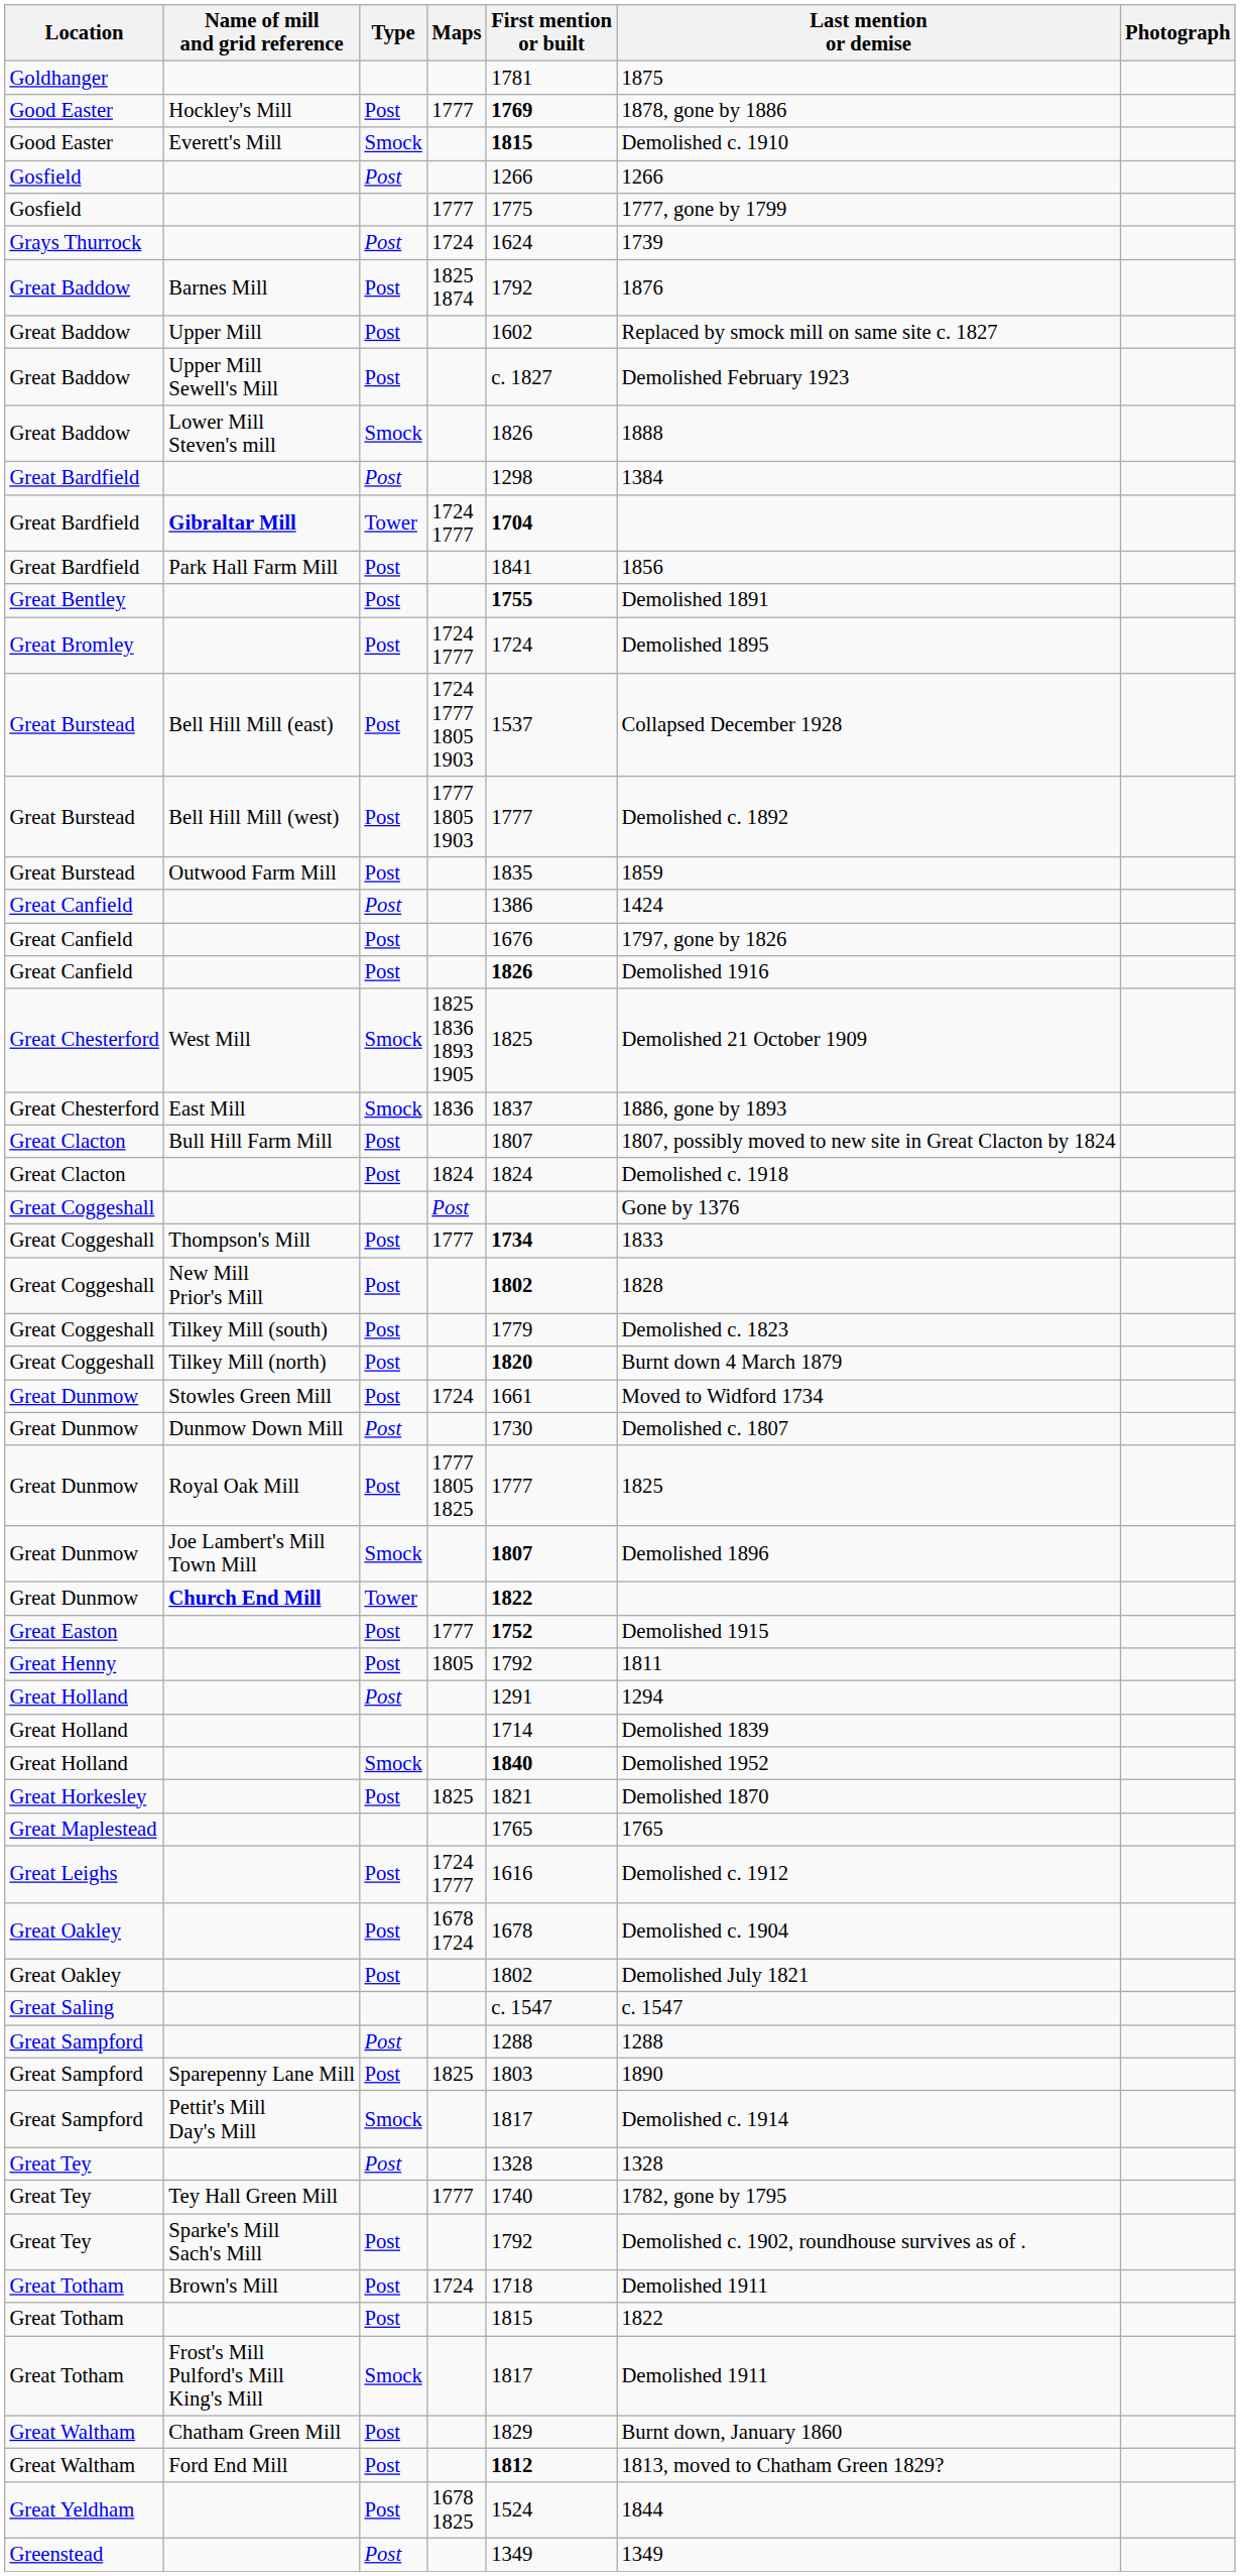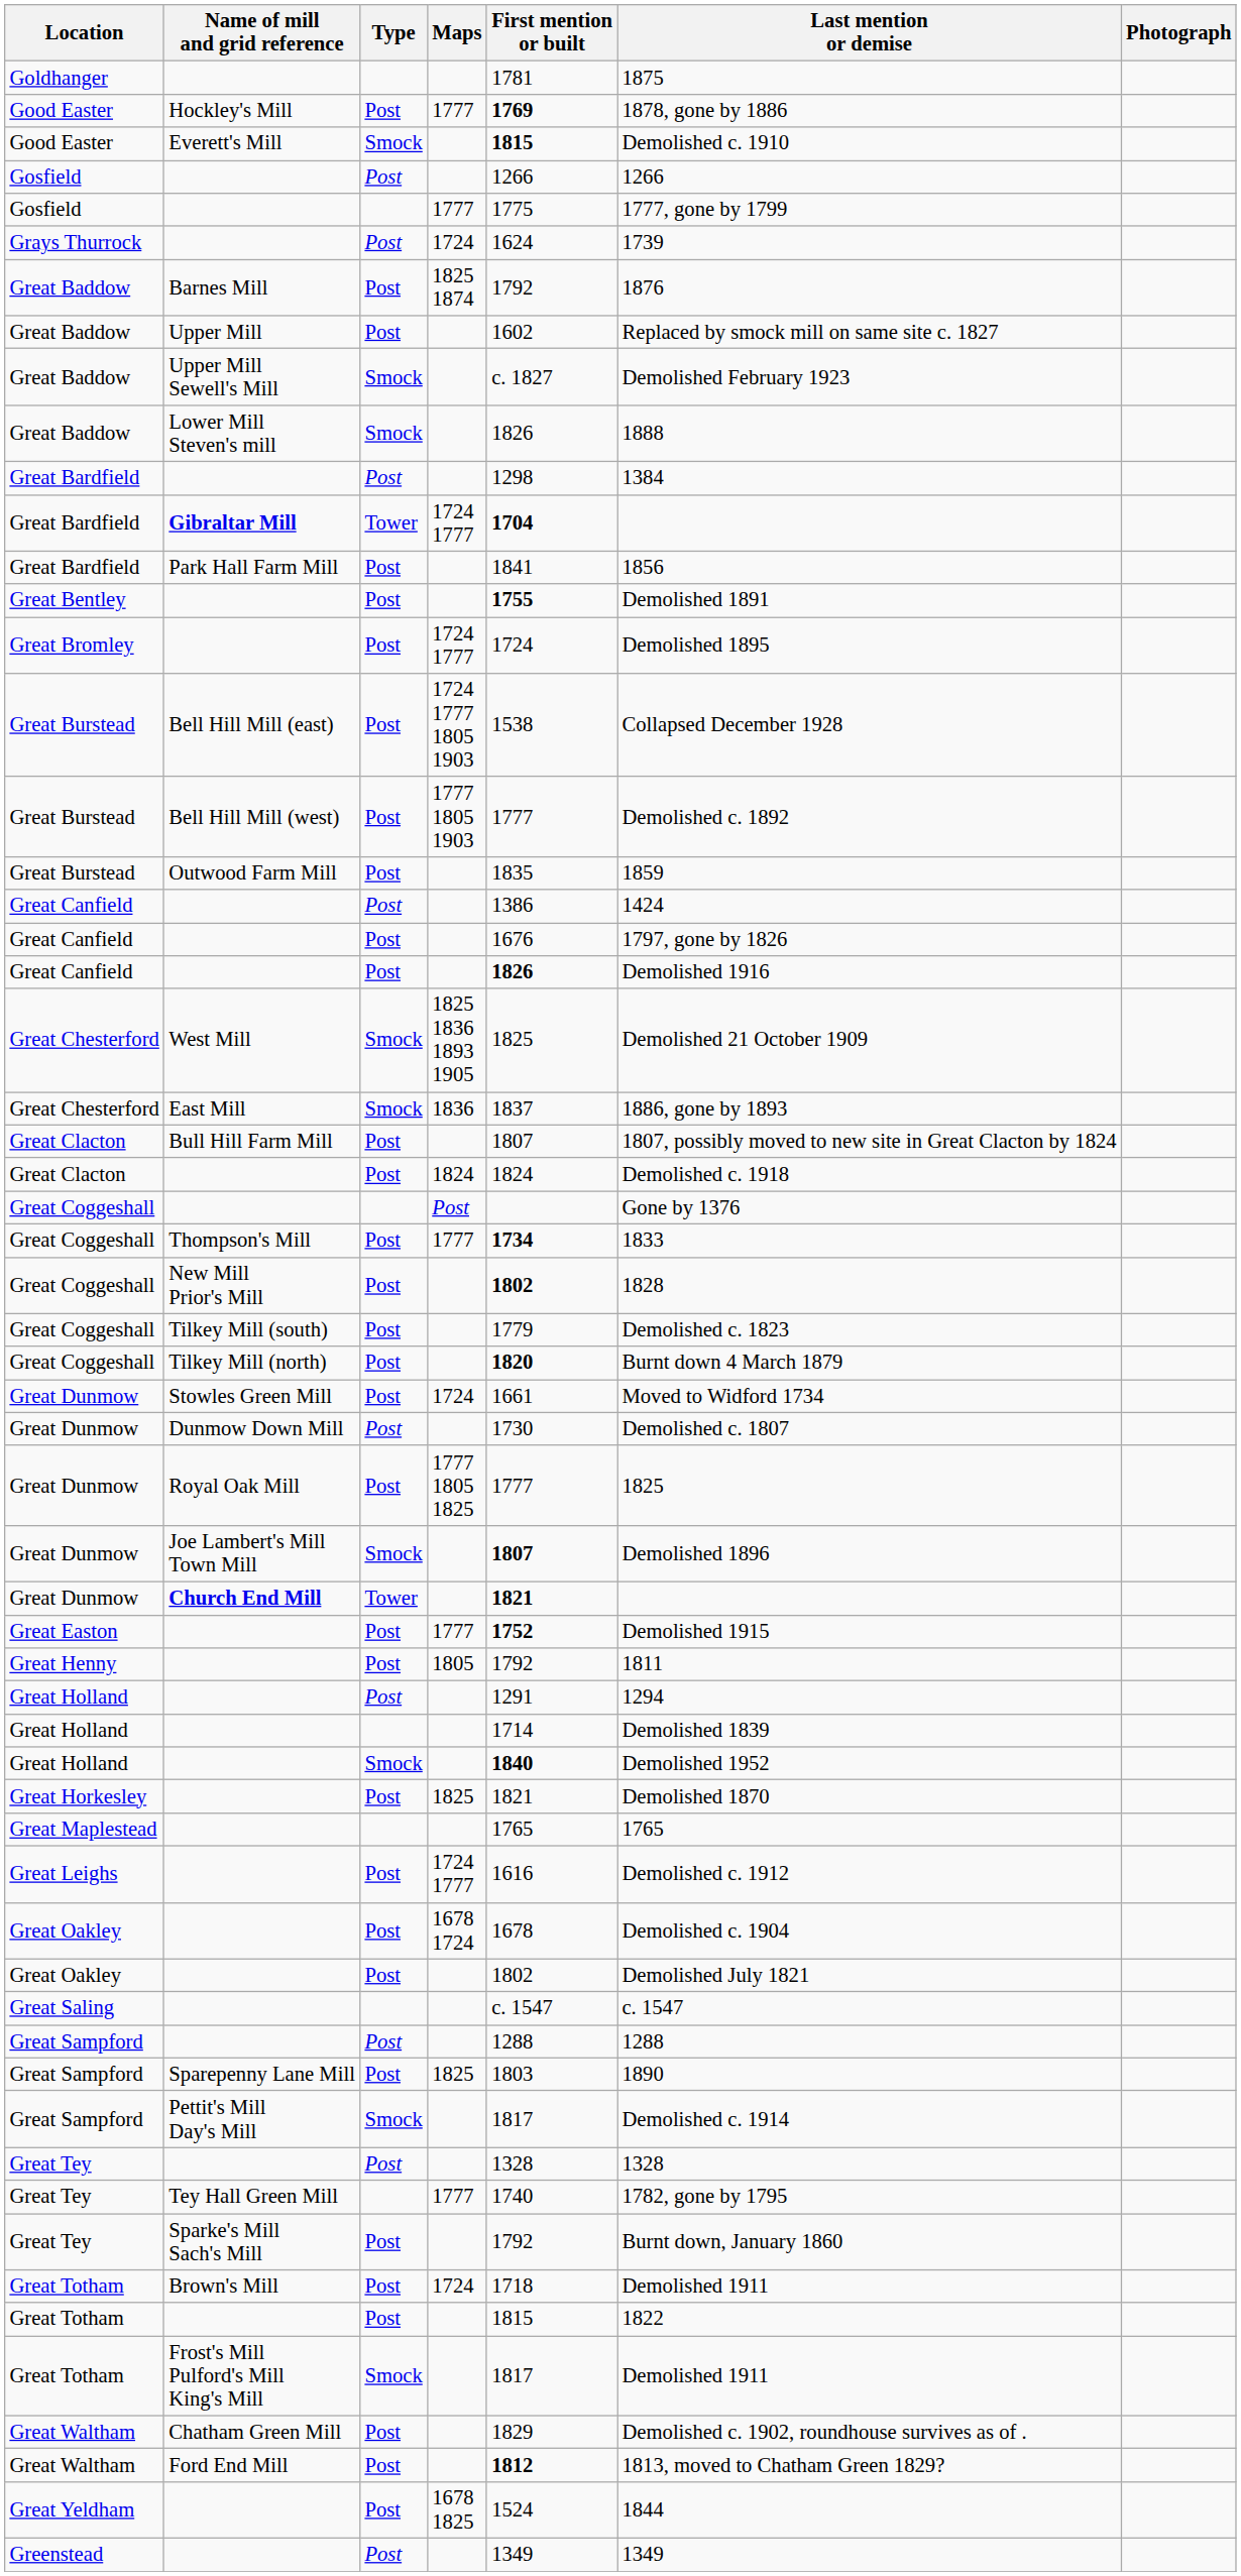Upper Mill Sewell's Mill | Type: Post -> Smock
Bell Hill Mill (east) | First mention or built: 1537 -> 1538
Church End Mill | First mention or built: 1822 -> 1821
Sparke's Mill Sach's Mill | Last mention or demise: Demolished c. 1902, roundhouse survives as of . -> Burnt down, January 1860
Chatham Green Mill | Last mention or demise: Burnt down, January 1860 -> Demolished c. 1902, roundhouse survives as of .
